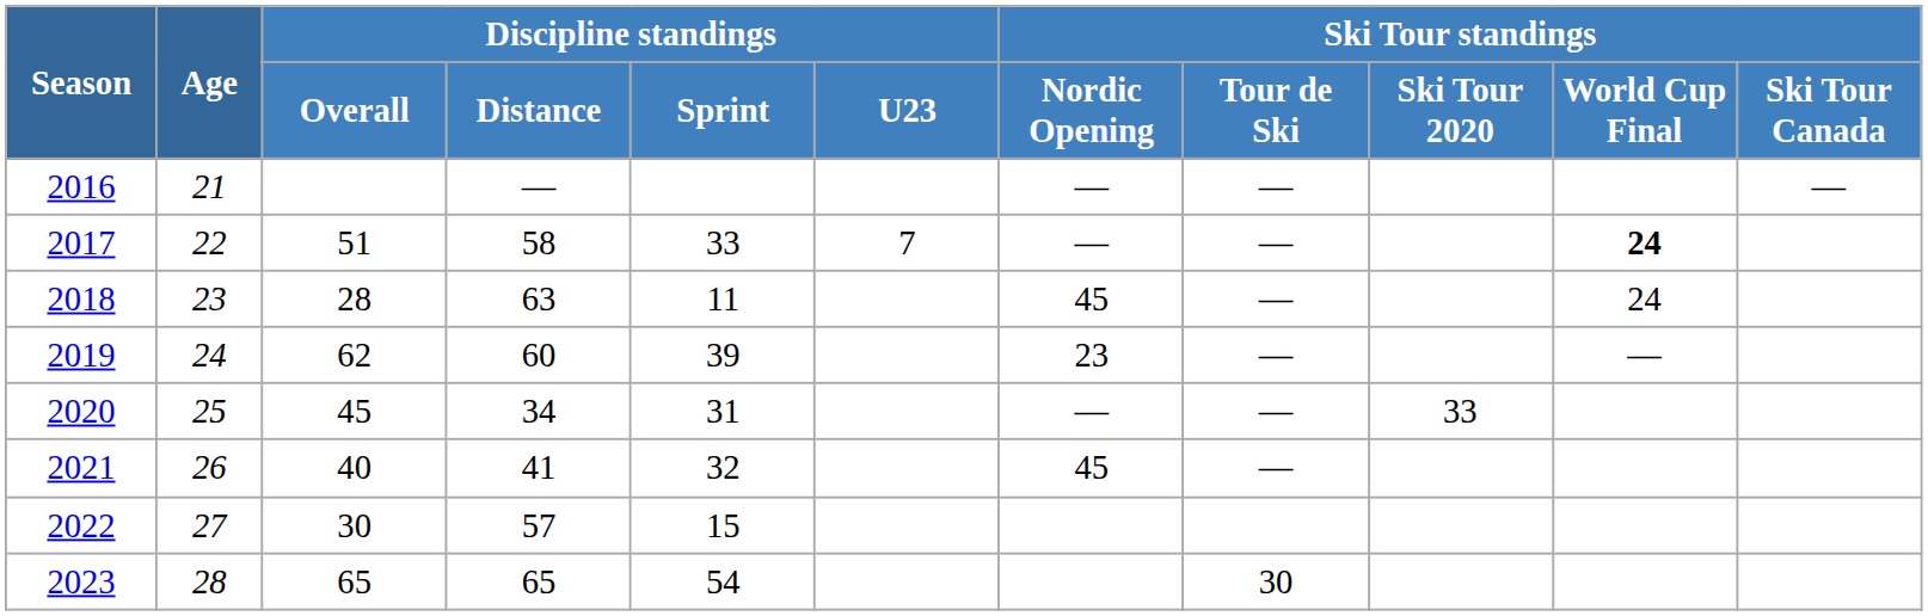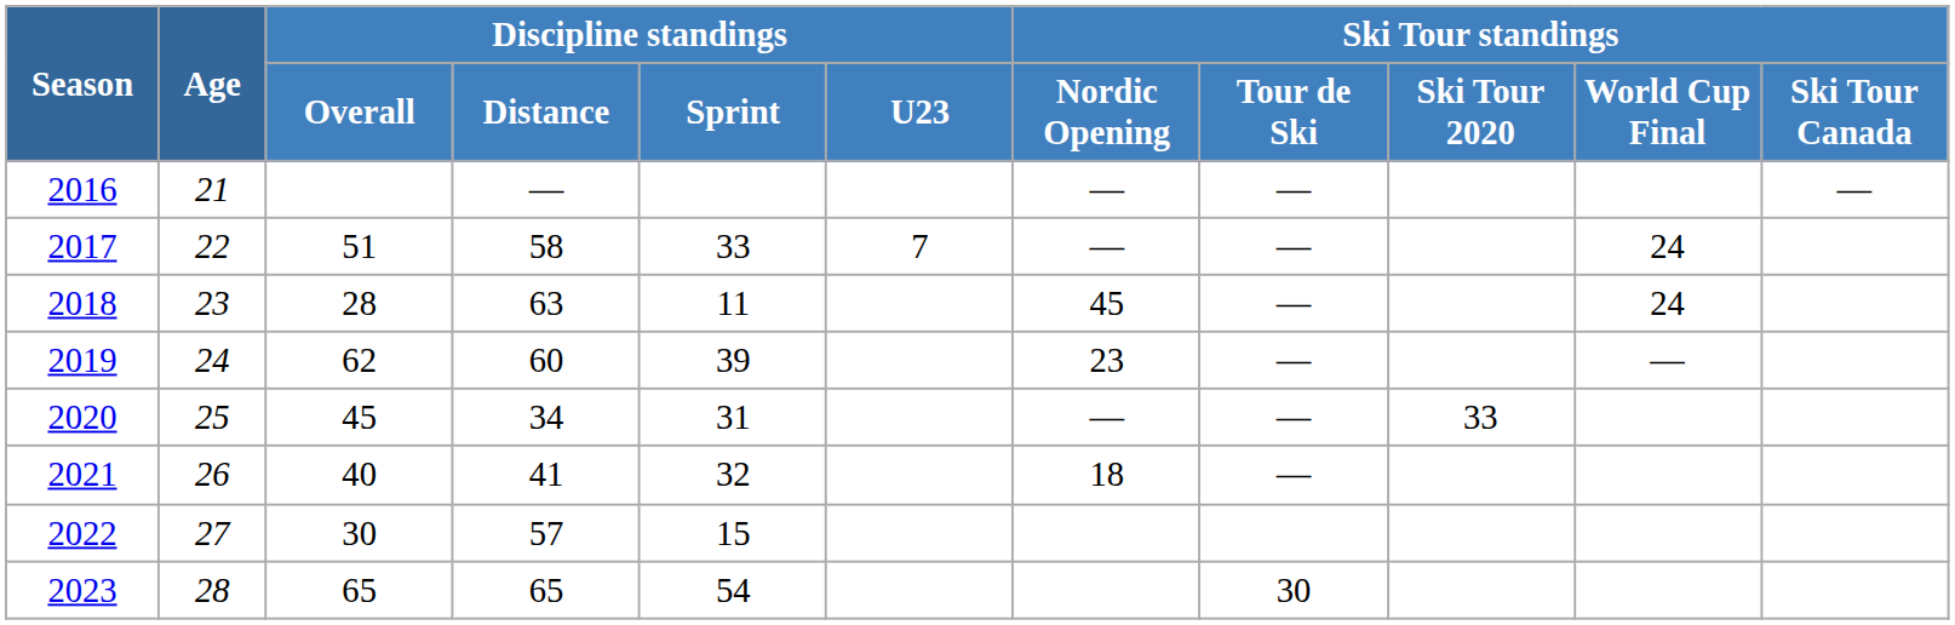2017 | Ski Tour standings / World Cup Final: bold -> normal
2021 | Ski Tour standings / Nordic Opening: 45 -> 18
